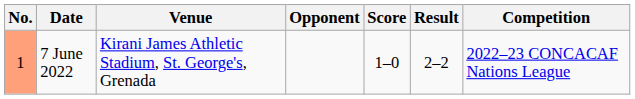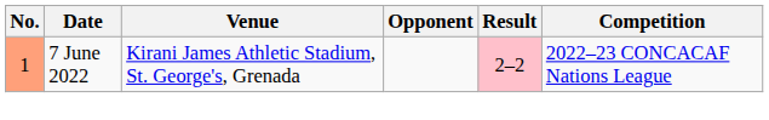- column: Score | 1–0
7 June 2022 | Result: no background -> pink background
